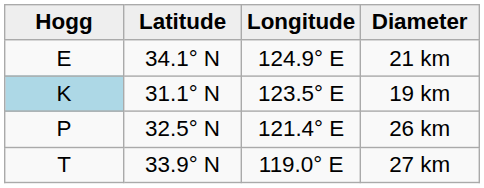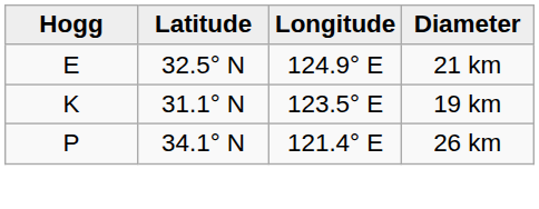21 km | Latitude: 34.1° N -> 32.5° N
19 km | Hogg: lightblue background -> no background
26 km | Latitude: 32.5° N -> 34.1° N
- row: T | 33.9° N | 119.0° E | 27 km
